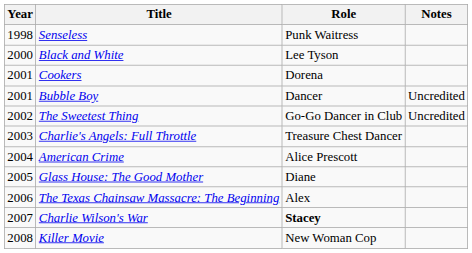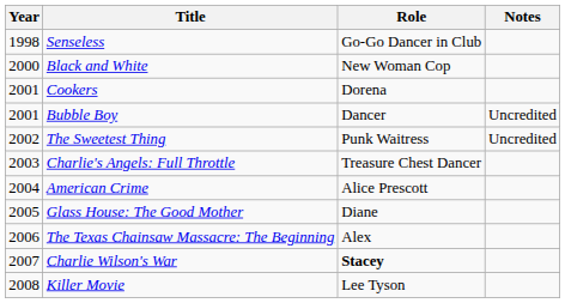Senseless | Role: Punk Waitress -> Go-Go Dancer in Club
Black and White | Role: Lee Tyson -> New Woman Cop
The Sweetest Thing | Role: Go-Go Dancer in Club -> Punk Waitress
Killer Movie | Role: New Woman Cop -> Lee Tyson
